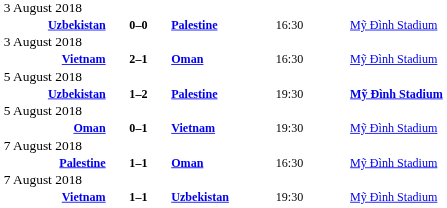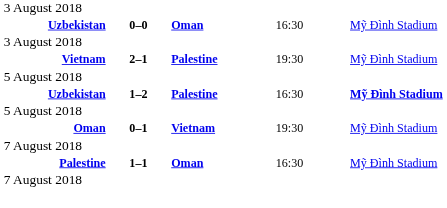Uzbekistan / 0–0 | column 3: Palestine -> Oman
Vietnam / 2–1 | column 3: Oman -> Palestine
Vietnam / 2–1 | column 4: 16:30 -> 19:30
Uzbekistan / 1–2 | column 4: 19:30 -> 16:30
- row: Vietnam | 1–1 | Uzbekistan | 19:30 | Mỹ Đình Stadium
